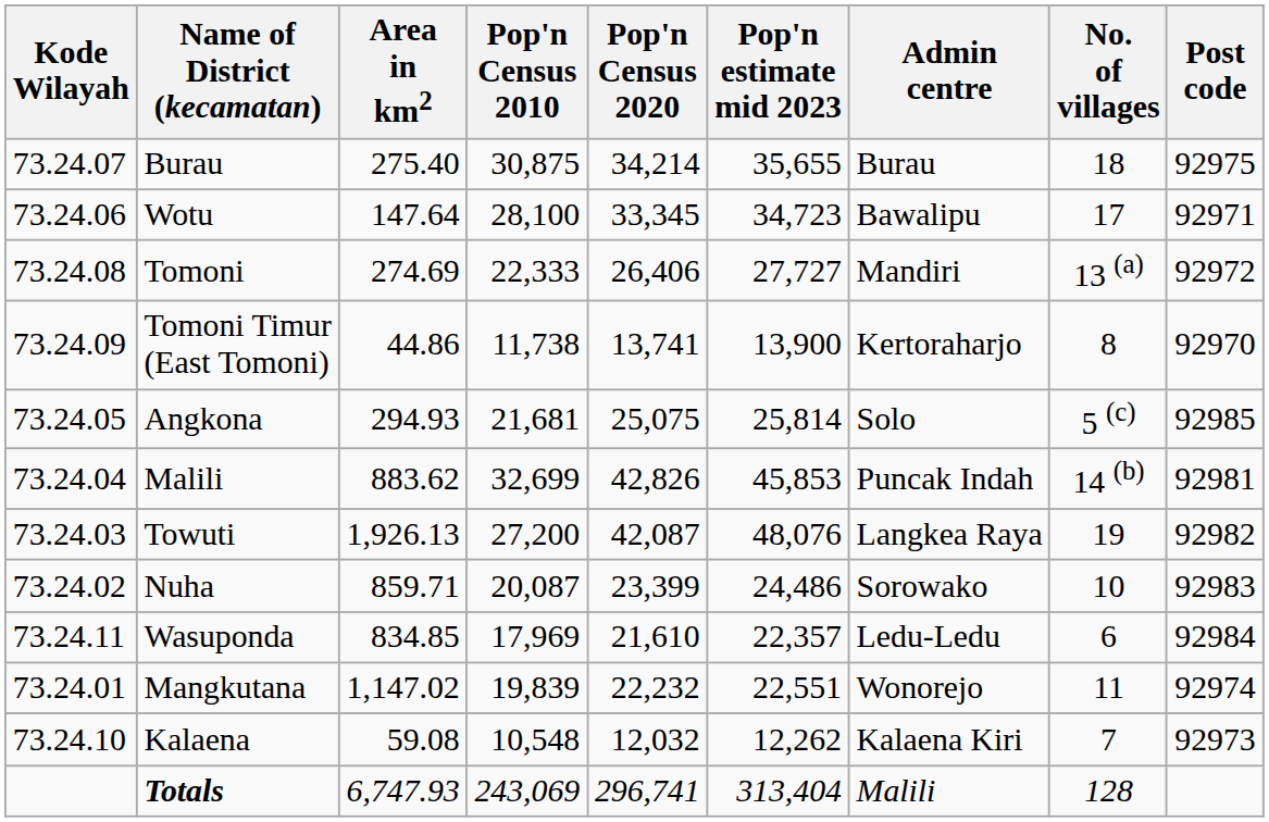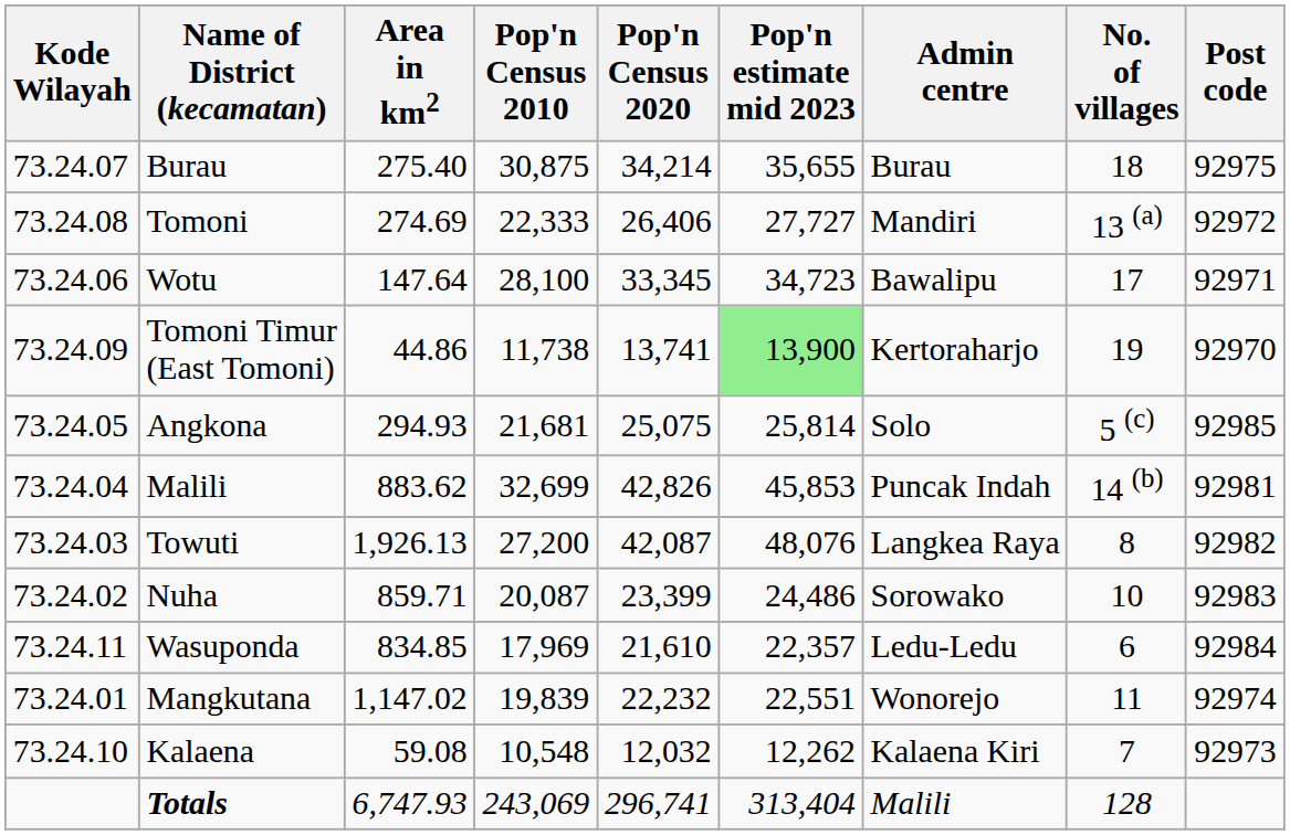rows swapped: Wotu <-> Tomoni
Tomoni Timur (East Tomoni) | Pop'n estimate mid 2023: no background -> lightgreen background
Tomoni Timur (East Tomoni) | No. of villages: 8 -> 19
Towuti | No. of villages: 19 -> 8
